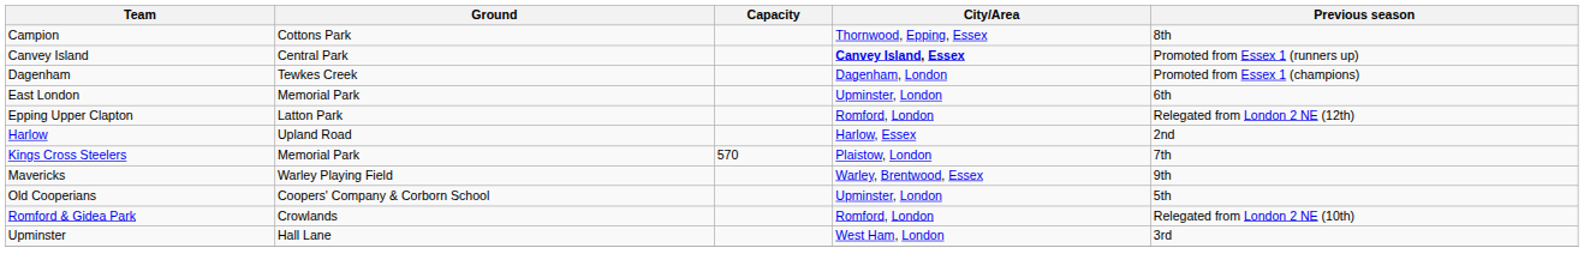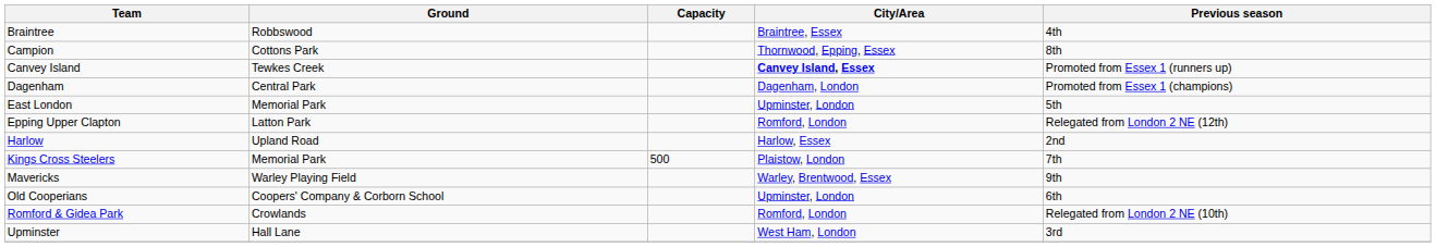+ row: Braintree | Robbswood | Braintree, Essex | 4th
Canvey Island | Ground: Central Park -> Tewkes Creek
Dagenham | Ground: Tewkes Creek -> Central Park
East London | Previous season: 6th -> 5th
Kings Cross Steelers | Capacity: 570 -> 500
Old Cooperians | Previous season: 5th -> 6th
